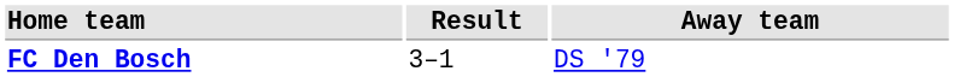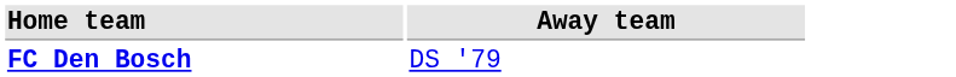- column: Result | 3–1
